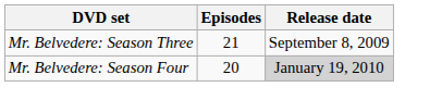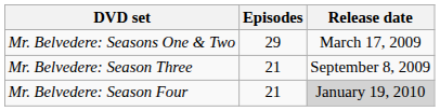+ row: Mr. Belvedere: Seasons One & Two | 29 | March 17, 2009
Mr. Belvedere: Season Four | Episodes: 20 -> 21
